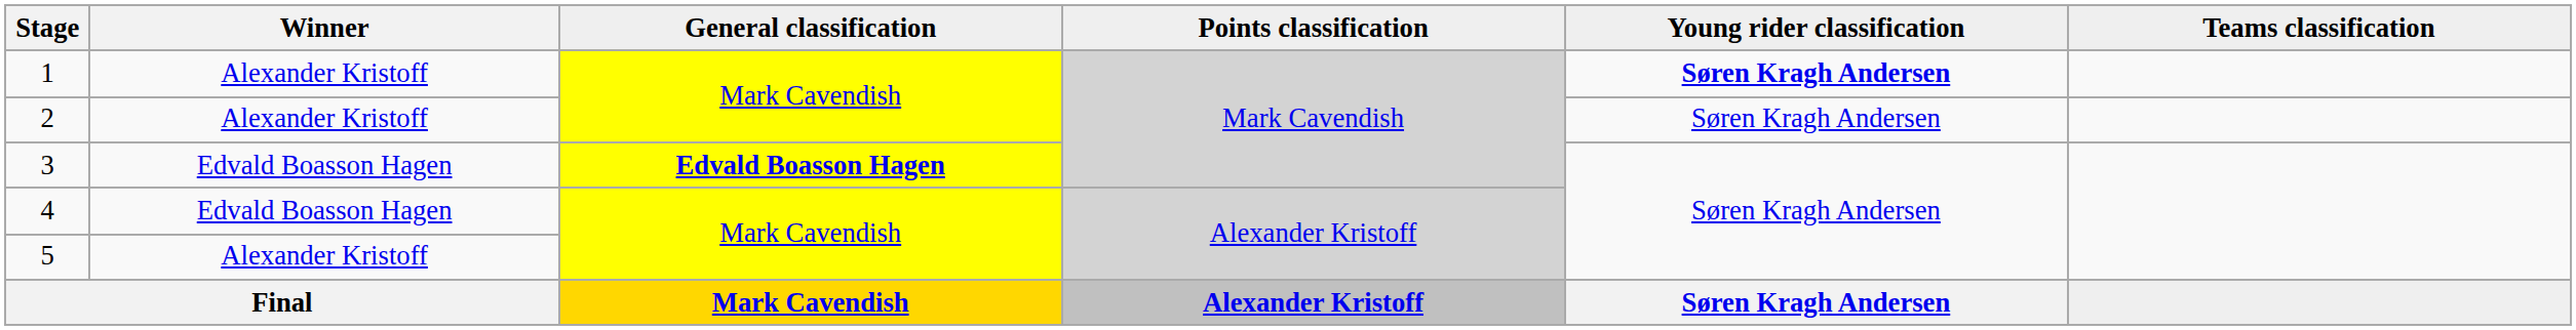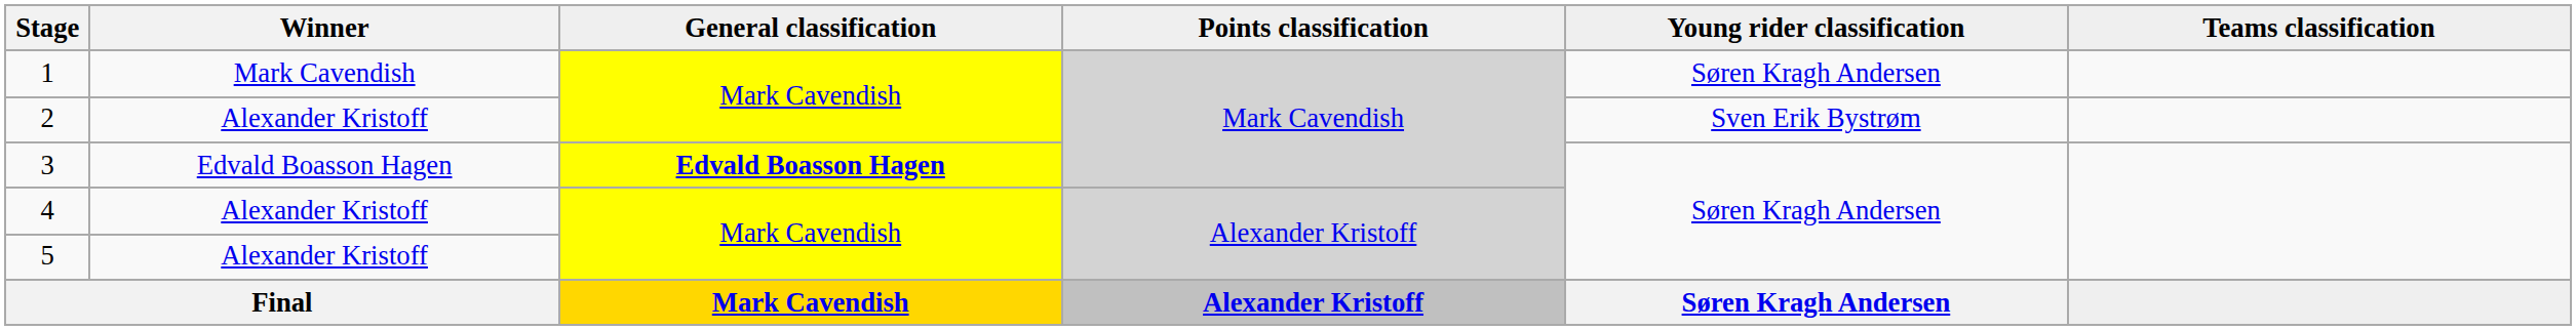1 | Winner: Alexander Kristoff -> Mark Cavendish
1 | Young rider classification: bold -> normal
2 | Young rider classification: Søren Kragh Andersen -> Sven Erik Bystrøm
4 | Winner: Edvald Boasson Hagen -> Alexander Kristoff
